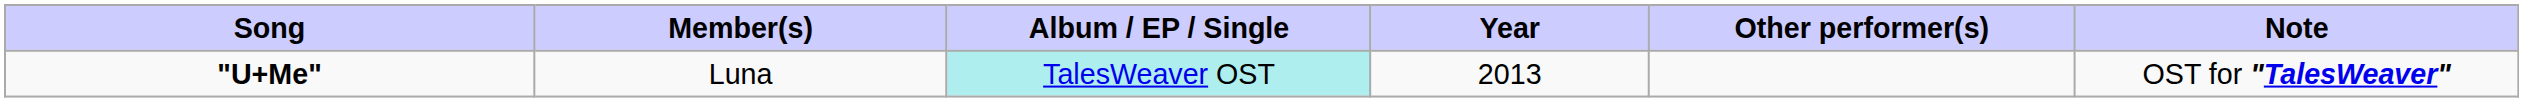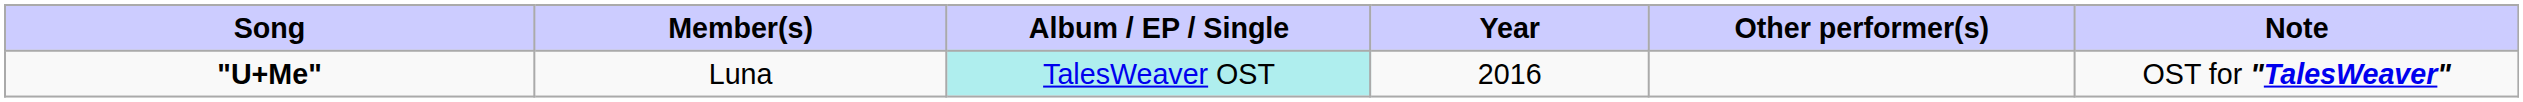"U+Me" | Year: 2013 -> 2016
